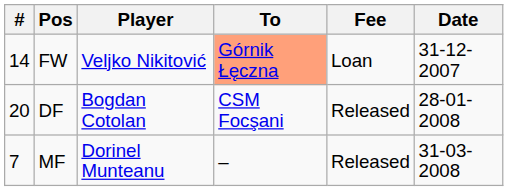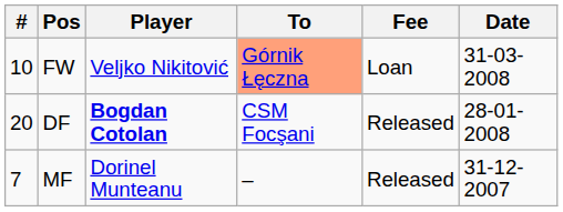FW | #: 14 -> 10
FW | Date: 31-12-2007 -> 31-03-2008
DF | Player: normal -> bold
MF | Date: 31-03-2008 -> 31-12-2007
